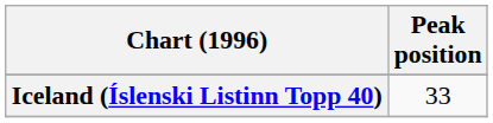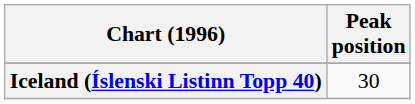Iceland (Íslenski Listinn Topp 40) | Peak position: 33 -> 30
